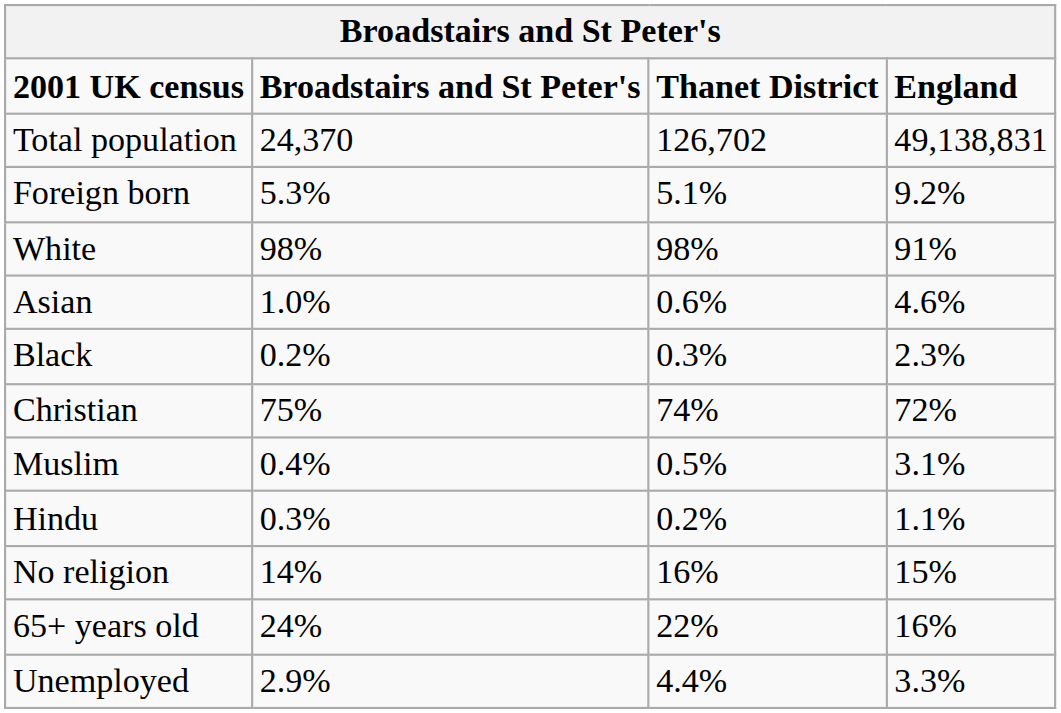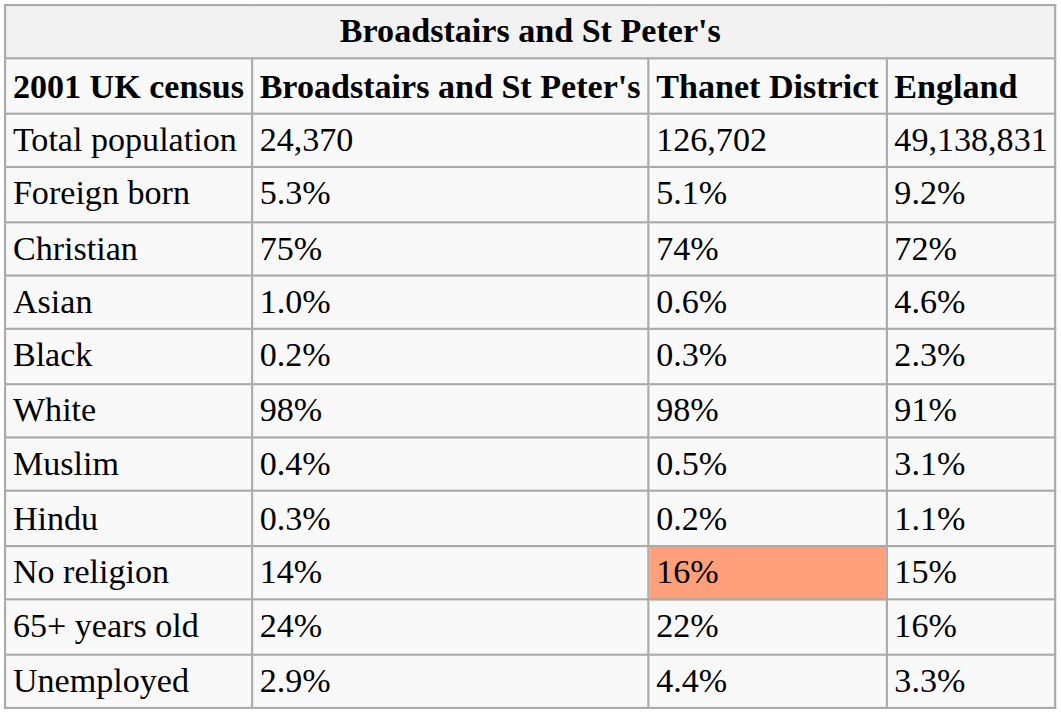rows swapped: White <-> Christian
No religion | Thanet District: no background -> lightsalmon background
